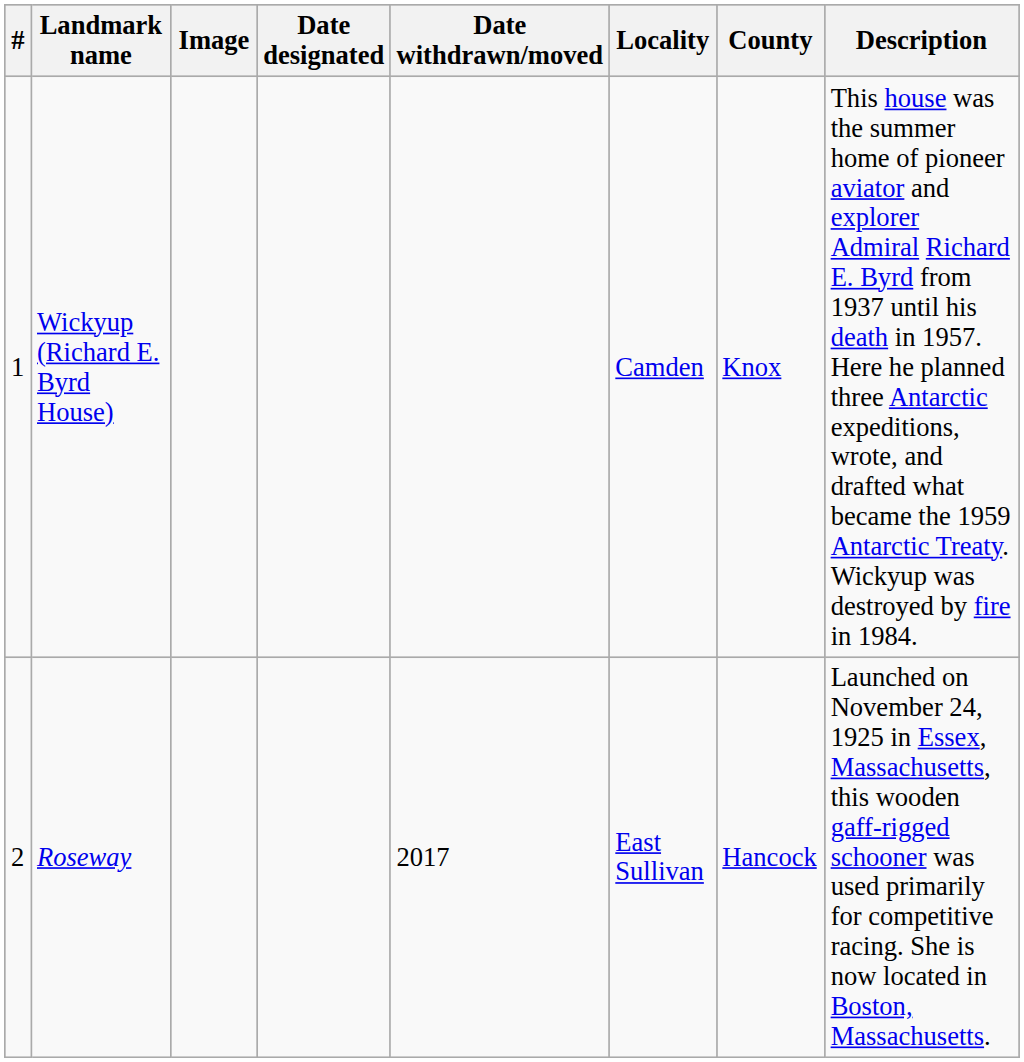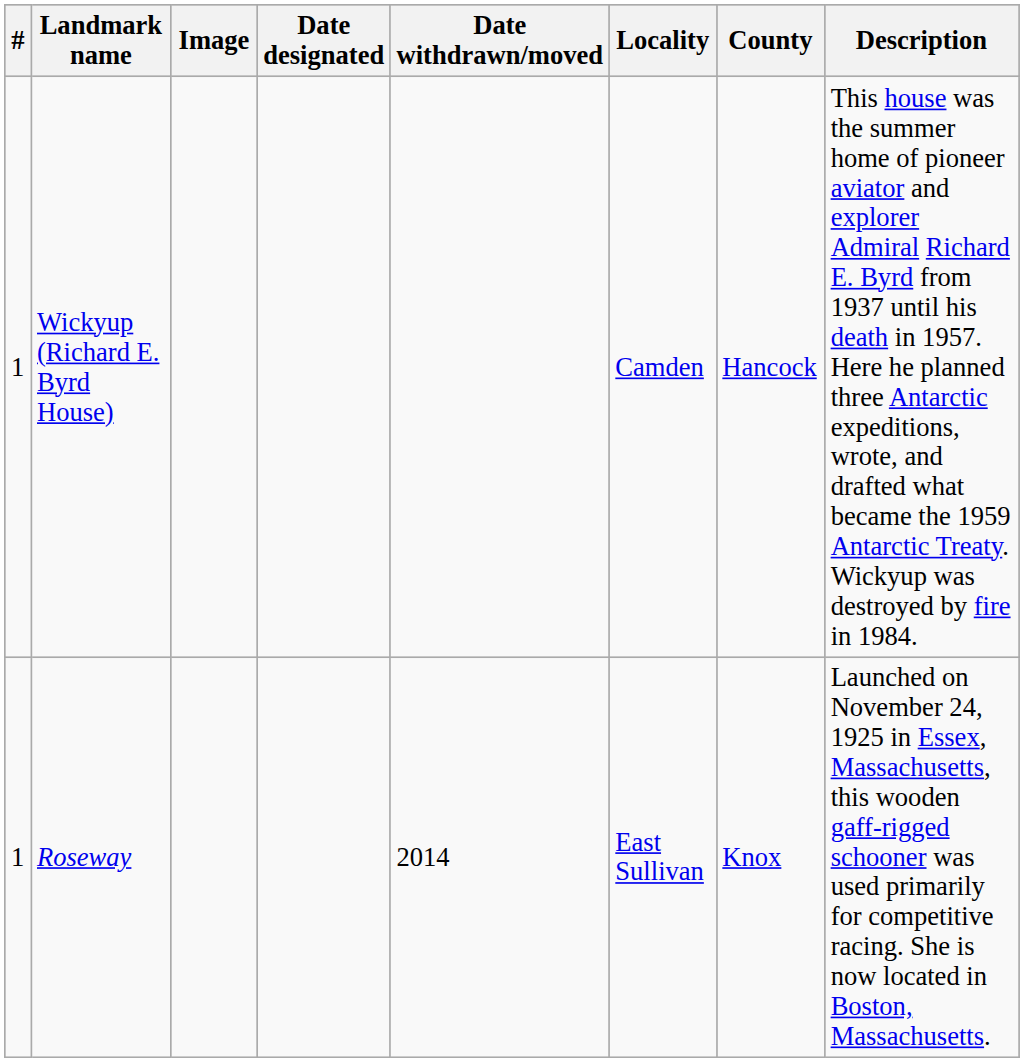Wickyup (Richard E. Byrd House) | County: Knox -> Hancock
Roseway | #: 2 -> 1
Roseway | Date withdrawn/moved: 2017 -> 2014
Roseway | County: Hancock -> Knox
